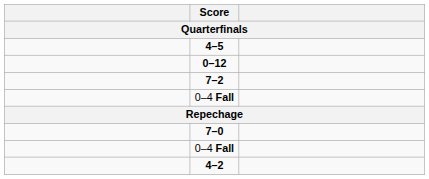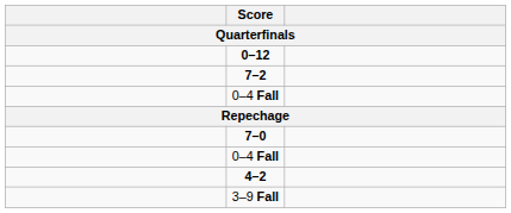- row: 4–5
+ row: 3–9 Fall
